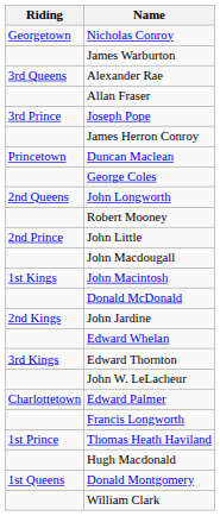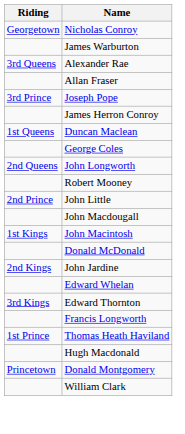Duncan Maclean | Riding: Princetown -> 1st Queens
- row: John W. LeLacheur
- row: Charlottetown | Edward Palmer
Donald Montgomery | Riding: 1st Queens -> Princetown
